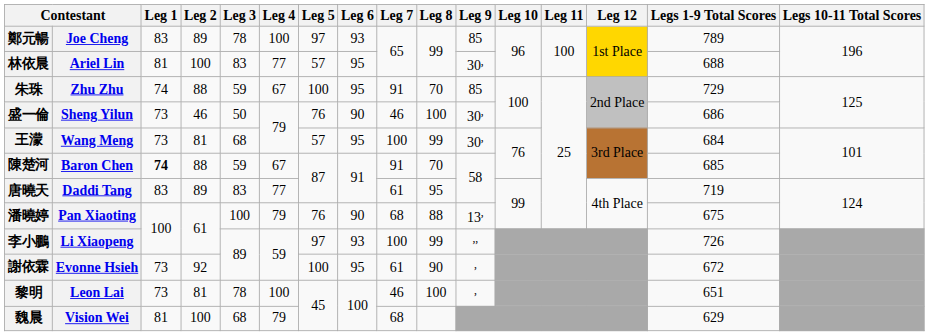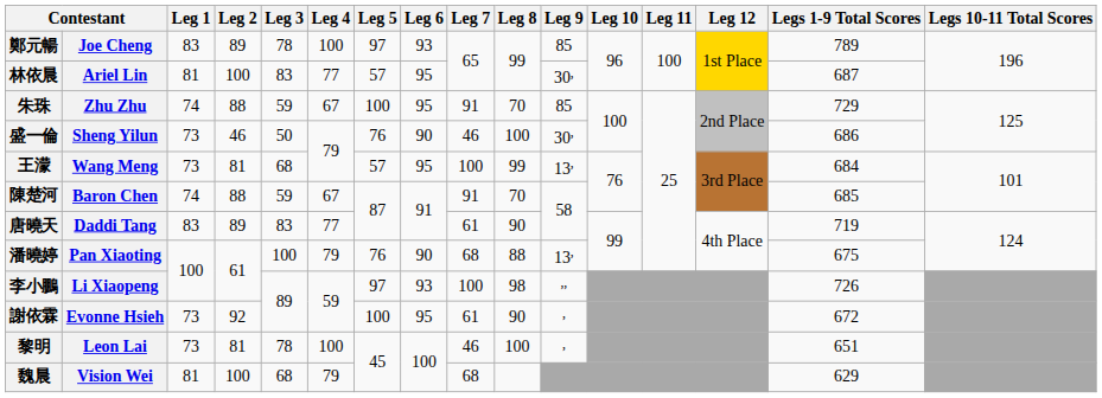林依晨 | Legs 1-9 Total Scores: 688 -> 687
王濛 | Leg 9: 30, -> 13,
陳楚河 | Leg 1: bold -> normal
唐曉天 | Leg 8: 95 -> 90
李小鵬 | Leg 8: 99 -> 98
